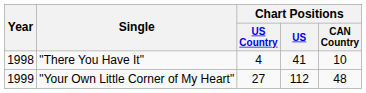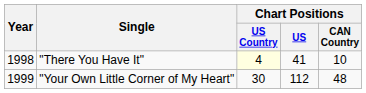"There You Have It" | Chart Positions / US Country: no background -> lightyellow background
"Your Own Little Corner of My Heart" | Chart Positions / US Country: 27 -> 30
